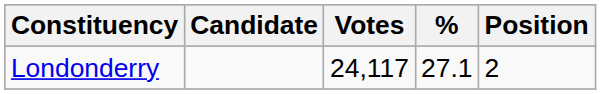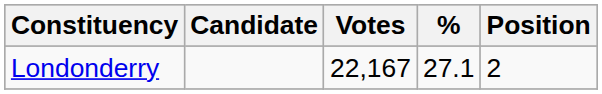Londonderry | Votes: 24,117 -> 22,167
